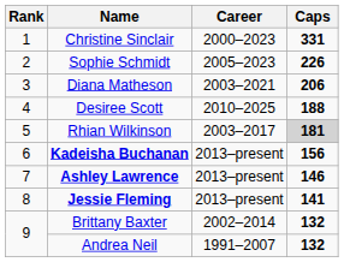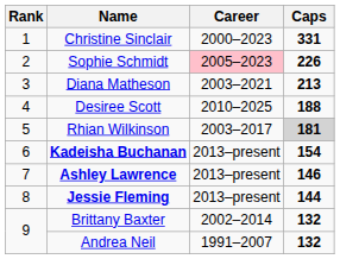Sophie Schmidt | Career: no background -> pink background
Diana Matheson | Caps: 206 -> 213
Kadeisha Buchanan | Caps: 156 -> 154
Jessie Fleming | Caps: 141 -> 144
